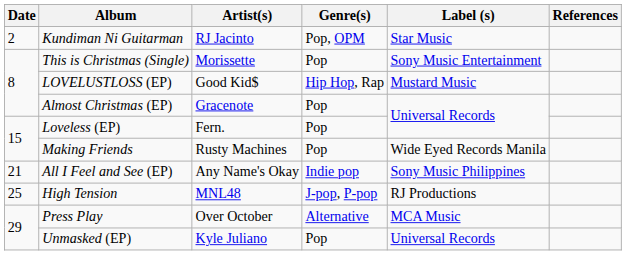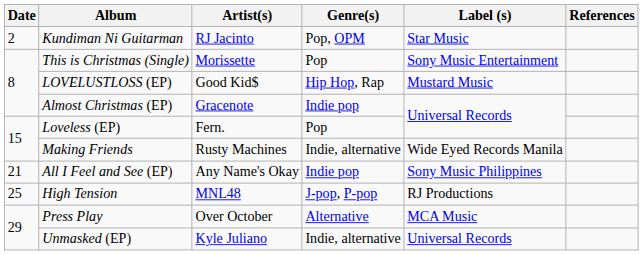Almost Christmas (EP) | Genre(s): Pop -> Indie pop
Making Friends | Genre(s): Pop -> Indie, alternative
Unmasked (EP) | Genre(s): Pop -> Indie, alternative
